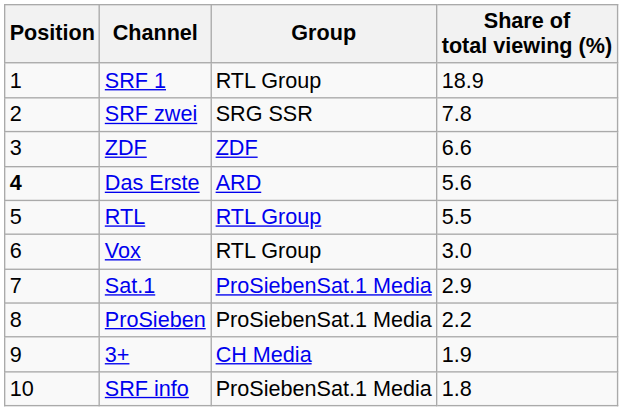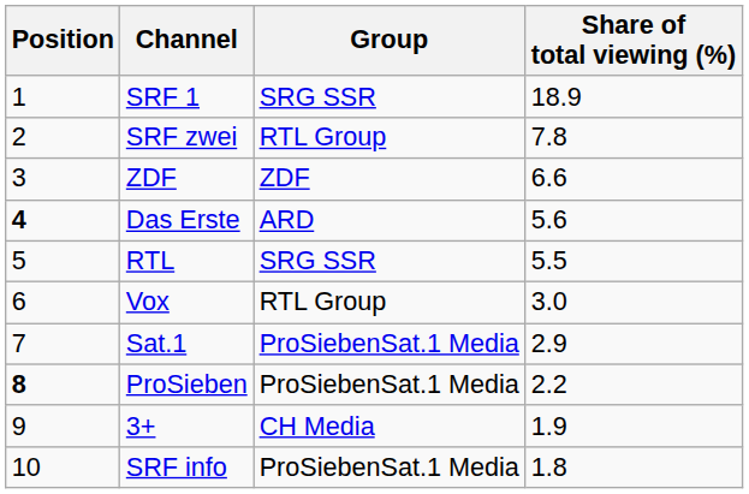SRF 1 | Group: RTL Group -> SRG SSR
SRF zwei | Group: SRG SSR -> RTL Group
RTL | Group: RTL Group -> SRG SSR
ProSieben | Position: normal -> bold
